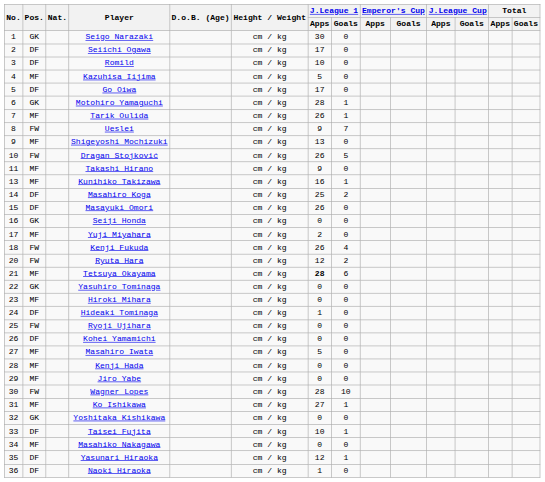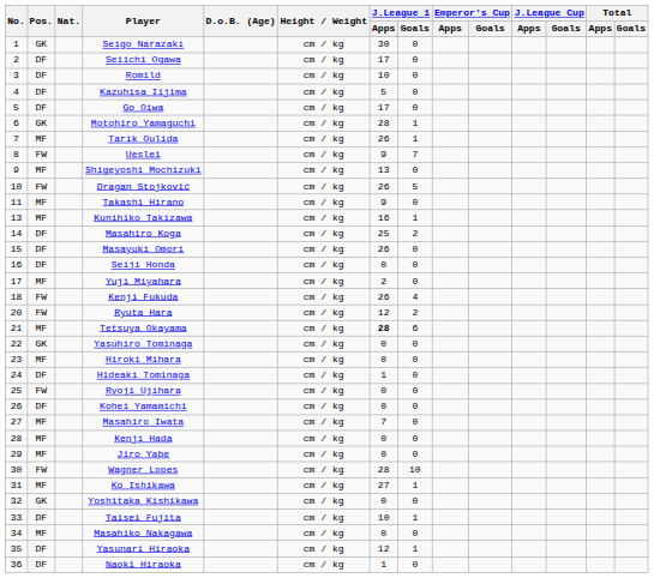Kazuhisa Iijima | Pos.: MF -> DF
Seiji Honda | Pos.: GK -> DF
Masahiro Iwata | J.League 1 / Apps: 5 -> 7
